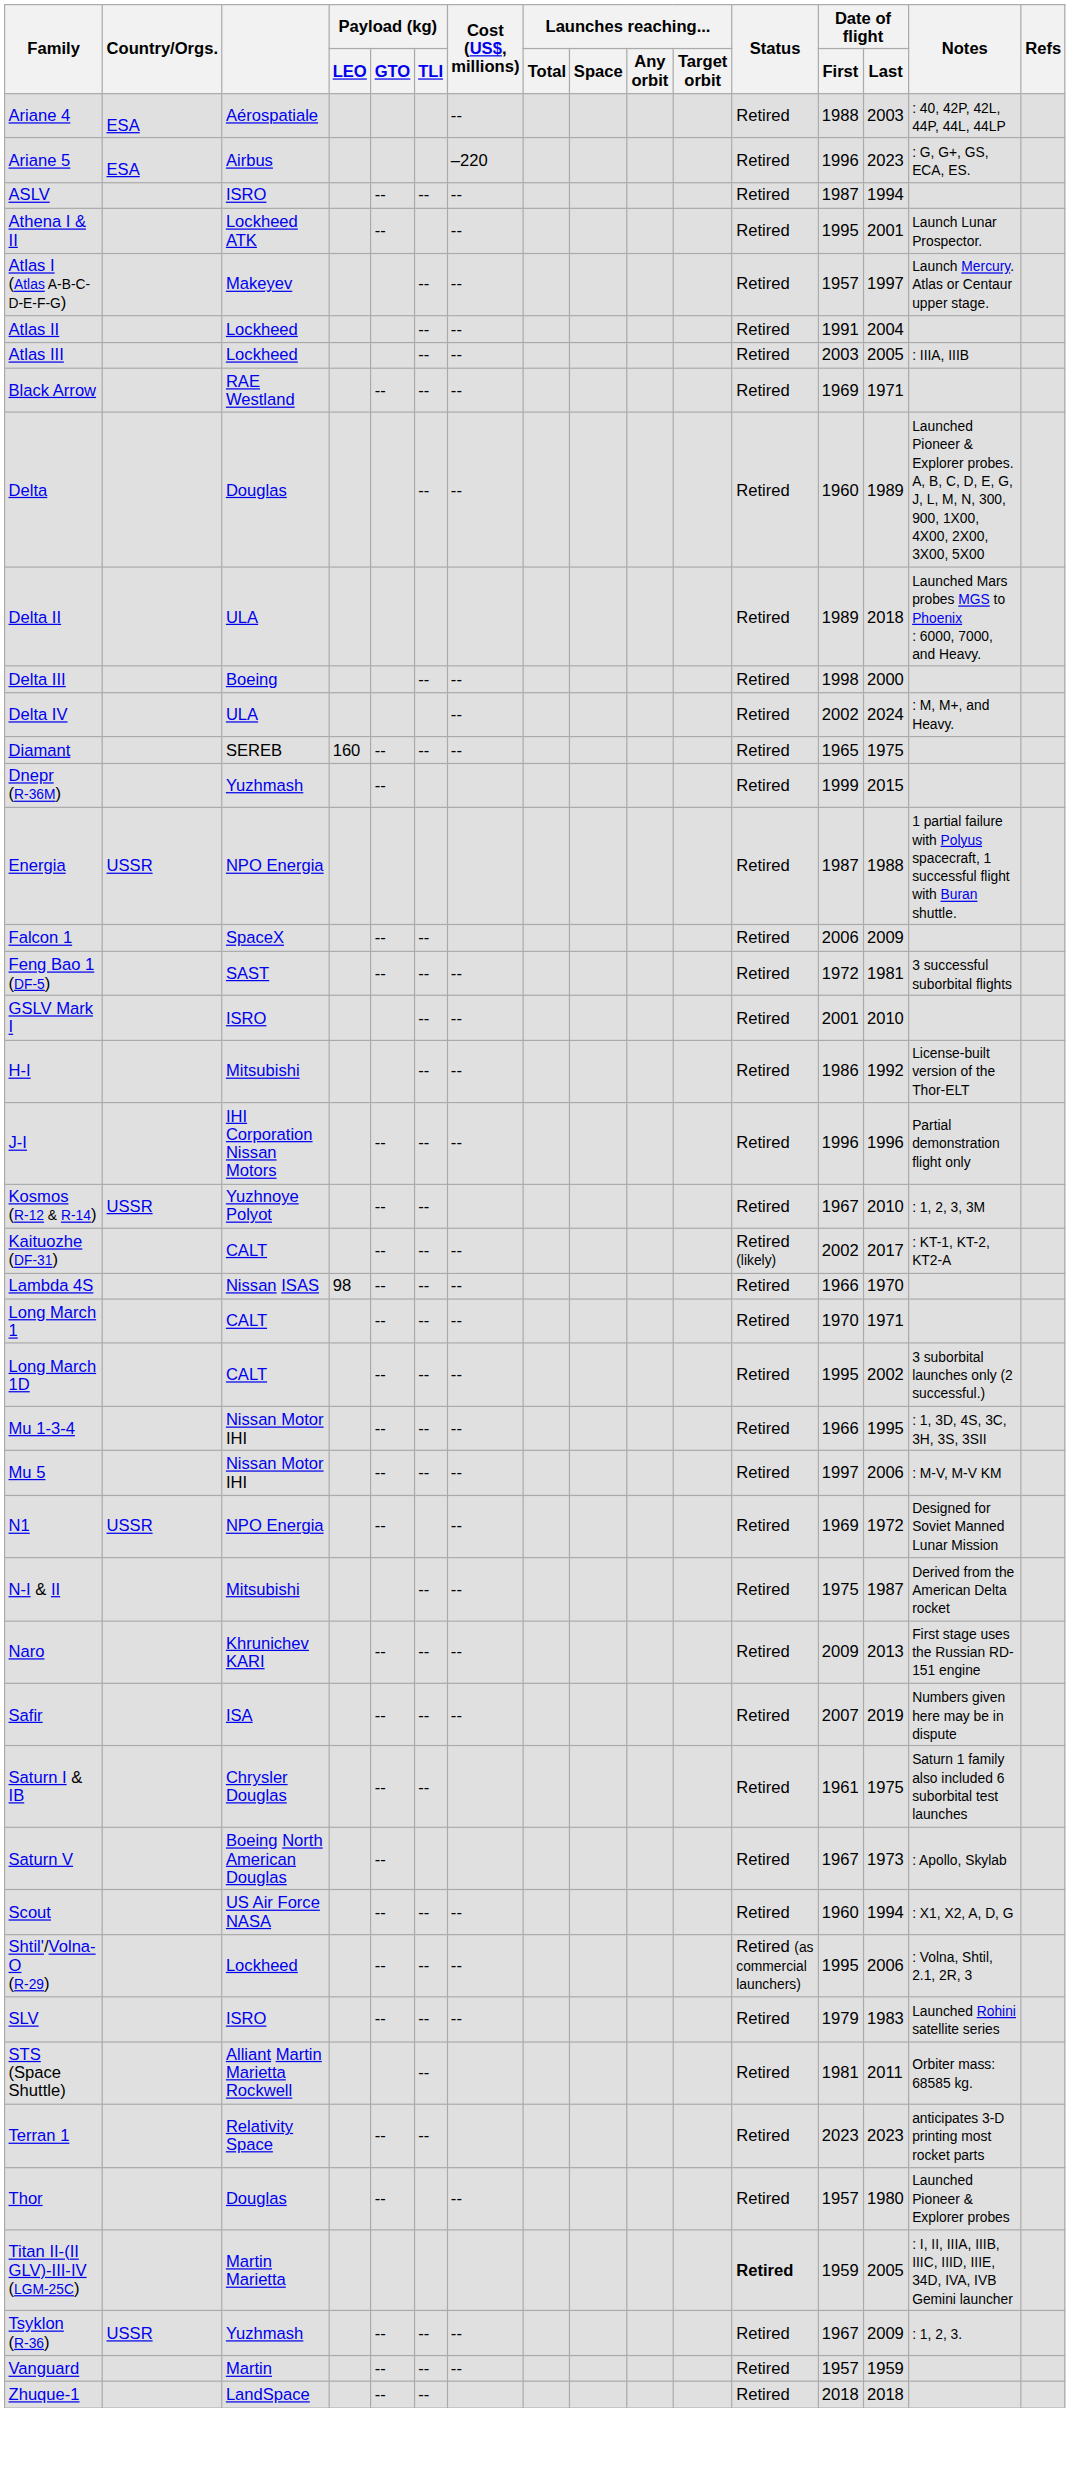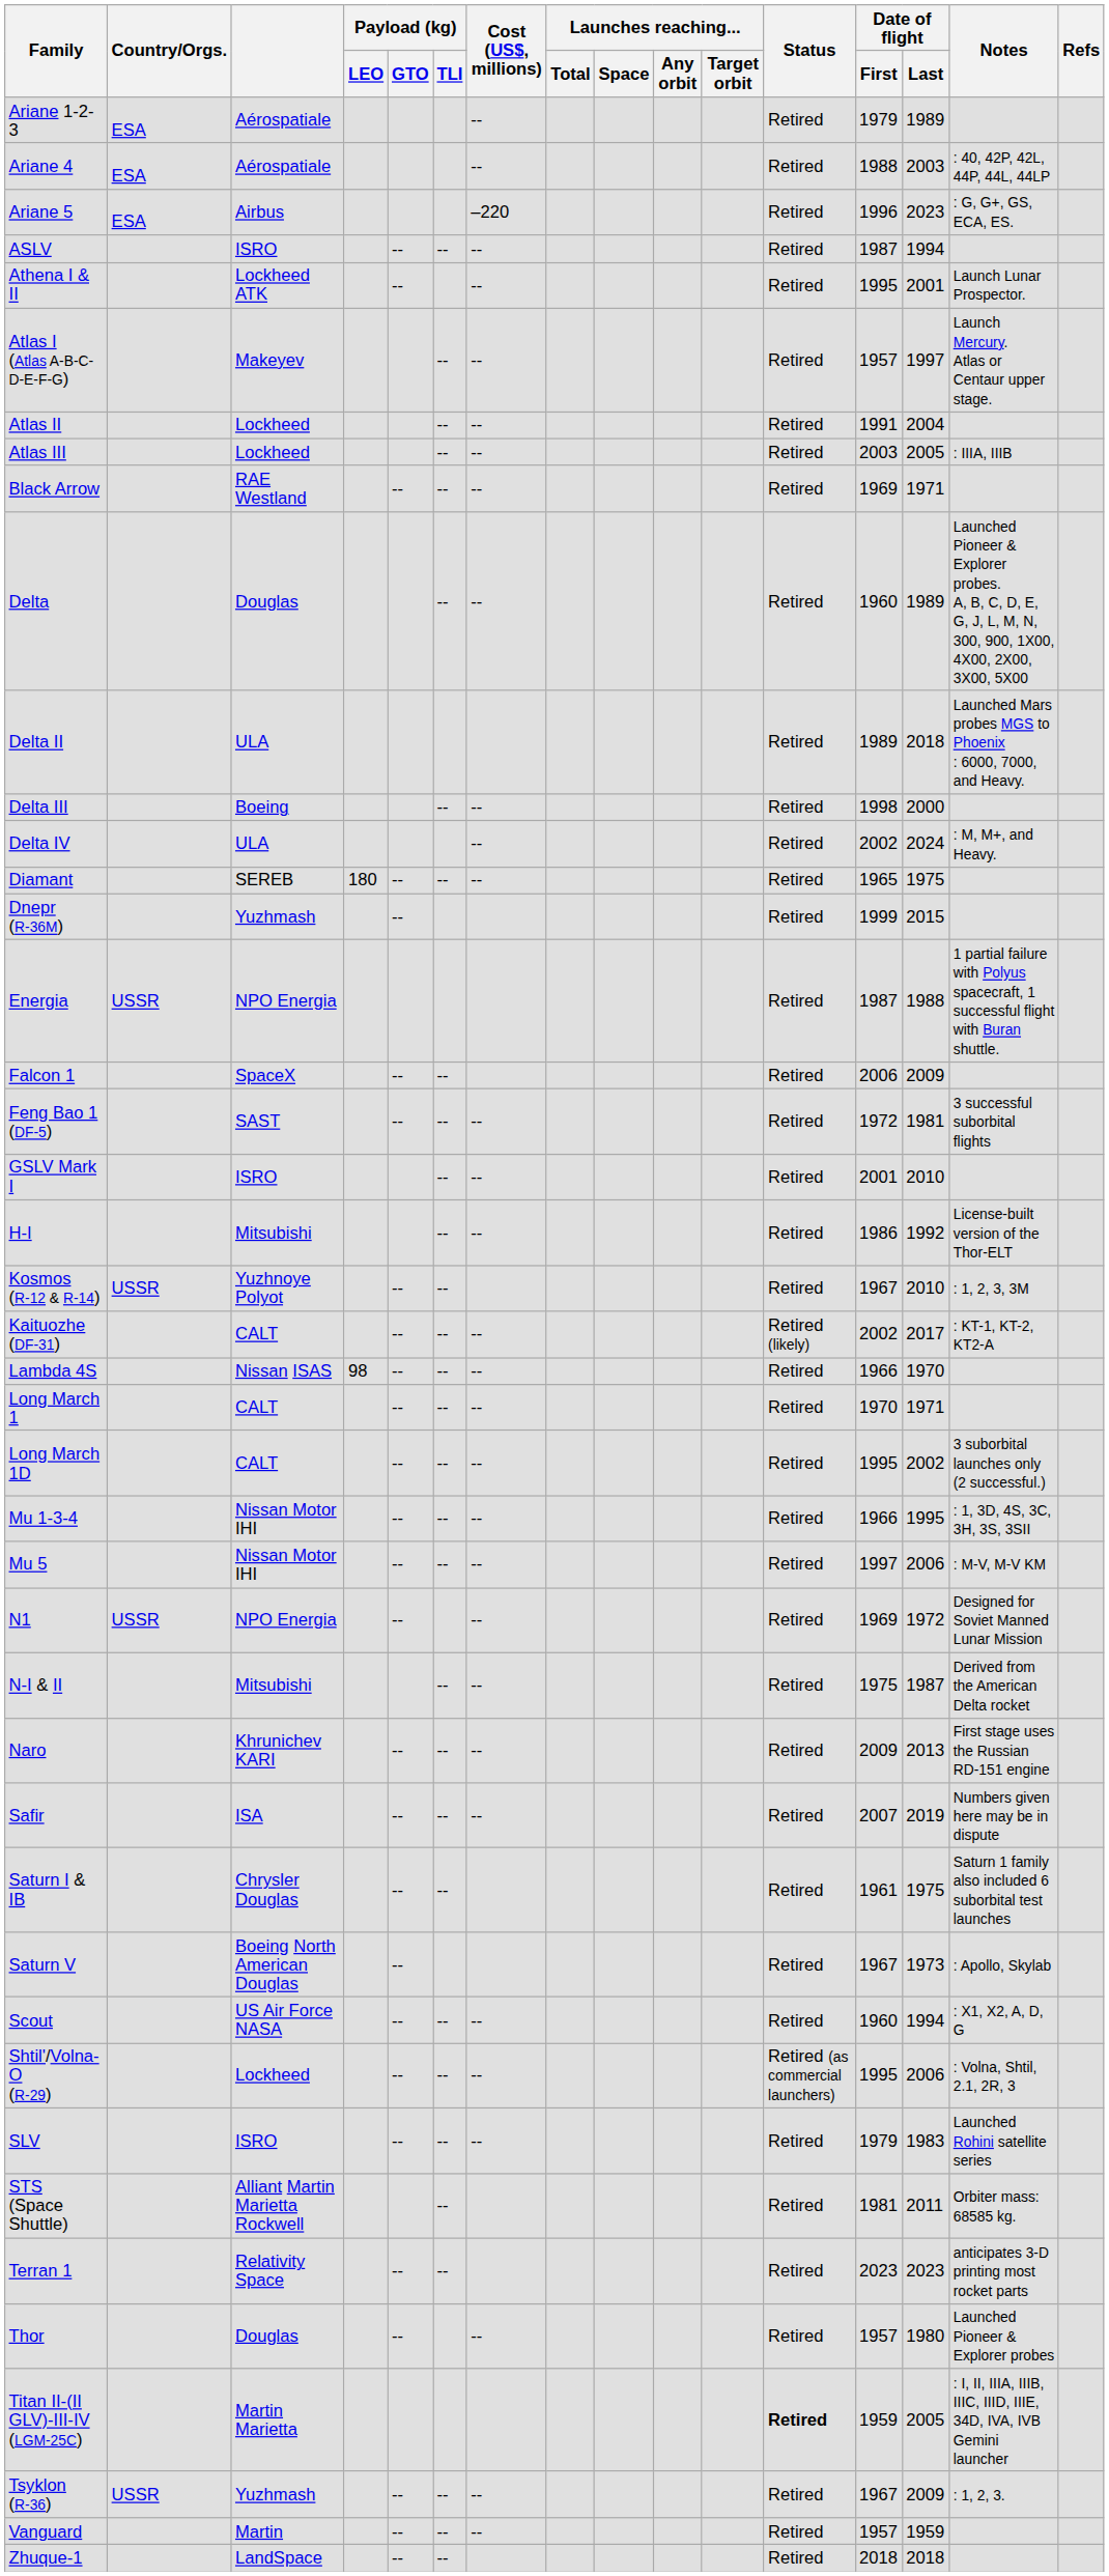+ row: Ariane 1-2-3 | ESA | Aérospatiale | -- | Retired | 1979 | 1989
Diamant | Payload (kg) / LEO: 160 -> 180
- row: J-I | IHI Corporation Nissan Motors | -- | -- | -- | Retired | 1996 | 1996 | Partial demonstration flight only
